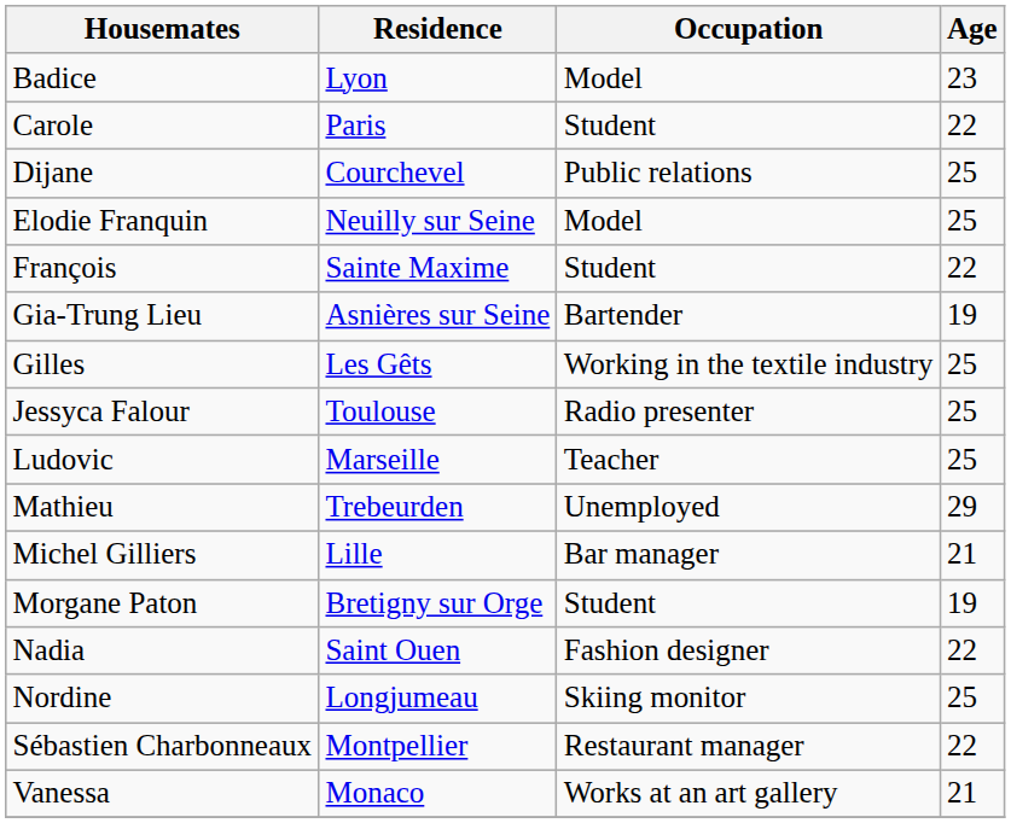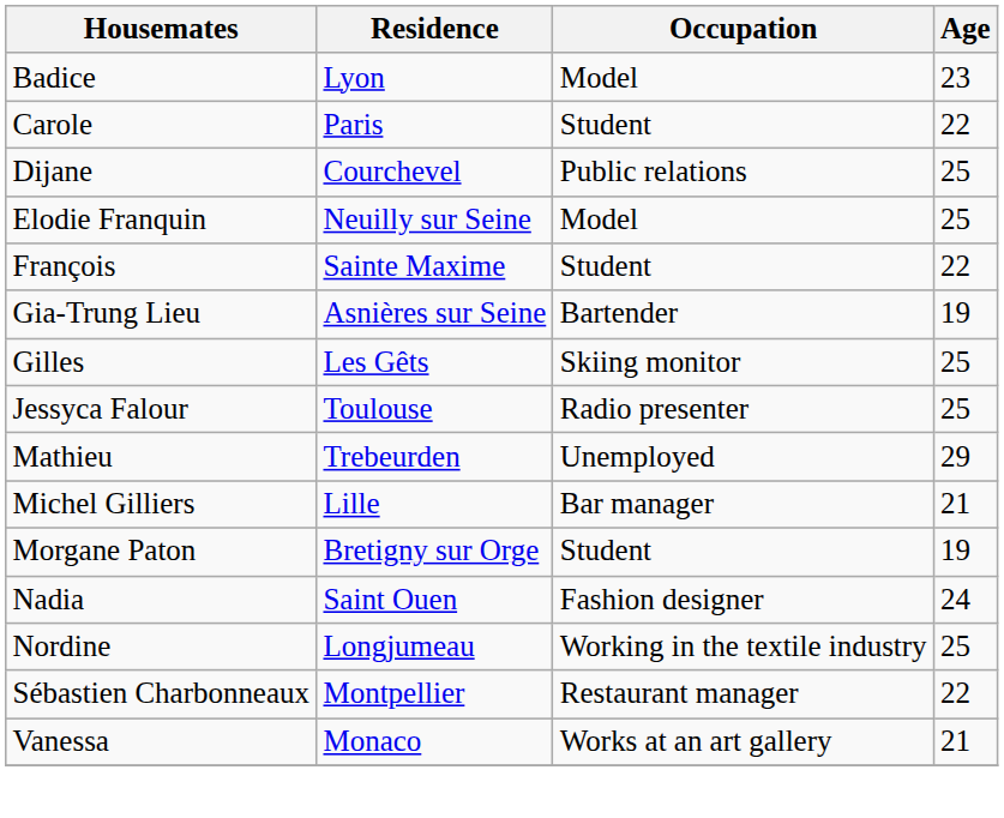Gilles | Occupation: Working in the textile industry -> Skiing monitor
- row: Ludovic | Marseille | Teacher | 25
Nadia | Age: 22 -> 24
Nordine | Occupation: Skiing monitor -> Working in the textile industry
